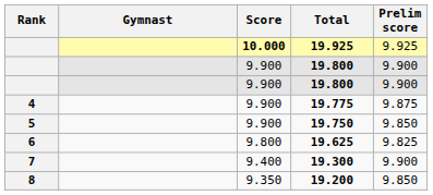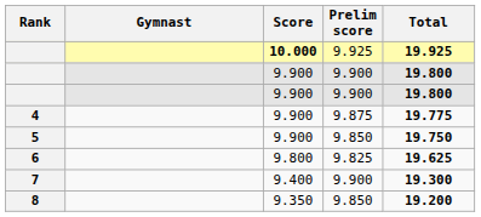columns swapped: Prelim score <-> Total
